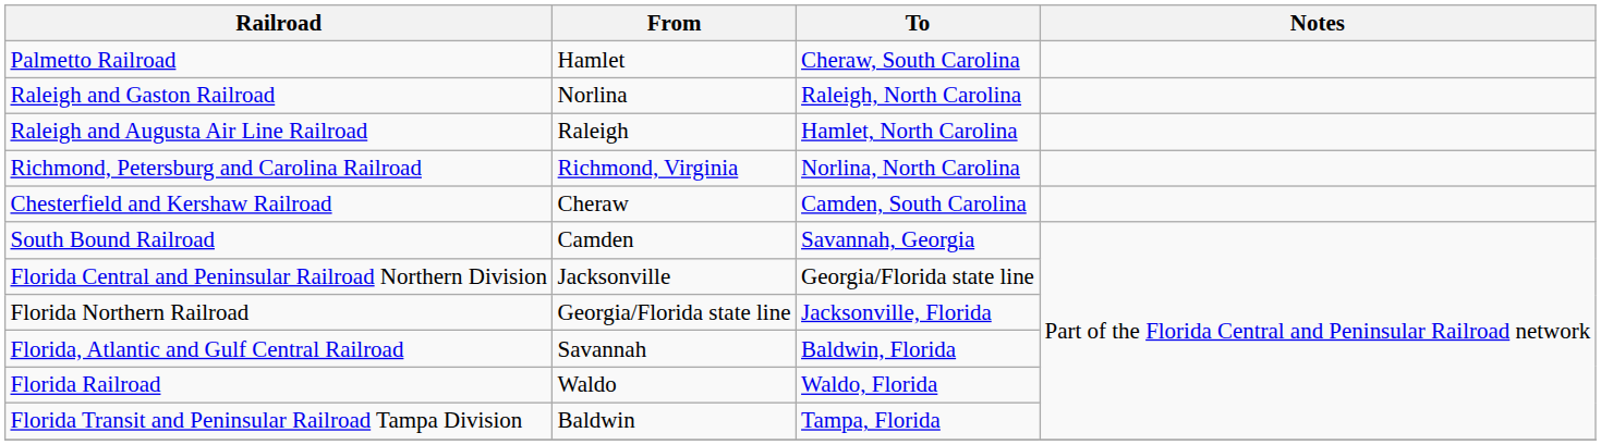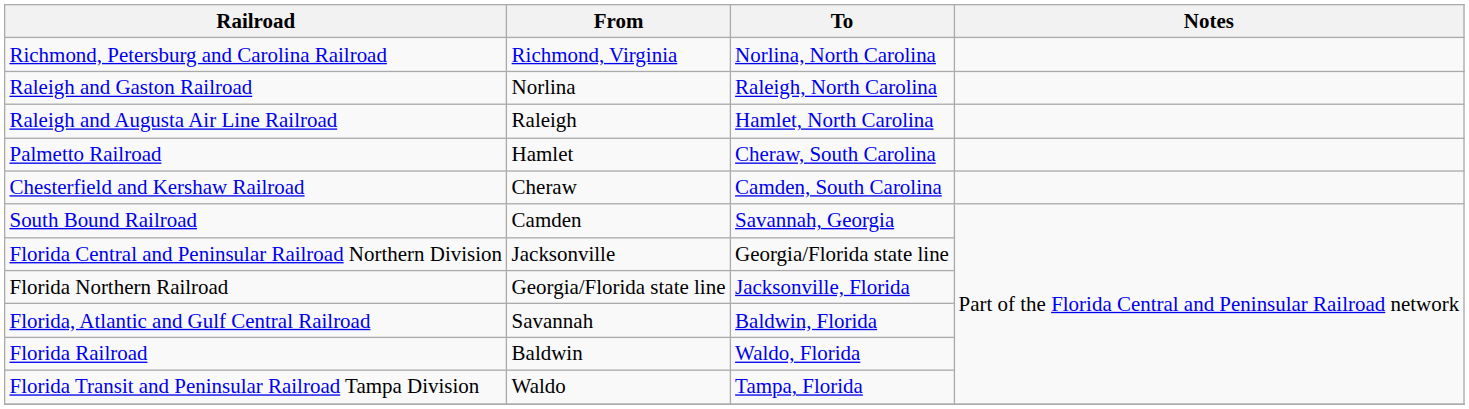rows swapped: Richmond, Petersburg and Carolina Railroad <-> Palmetto Railroad
Florida Railroad | From: Waldo -> Baldwin
Florida Transit and Peninsular Railroad Tampa Division | From: Baldwin -> Waldo
